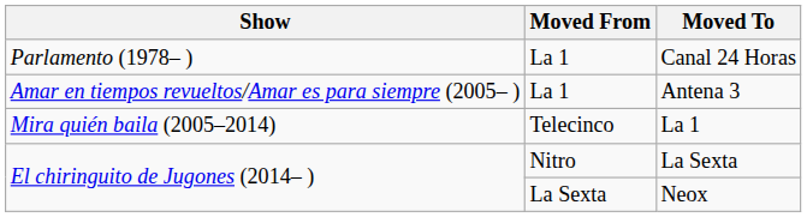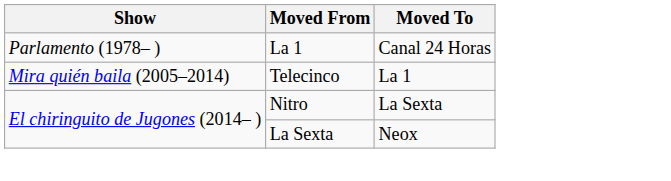- row: Amar en tiempos revueltos/Amar es para siempre (2005– ) | La 1 | Antena 3
